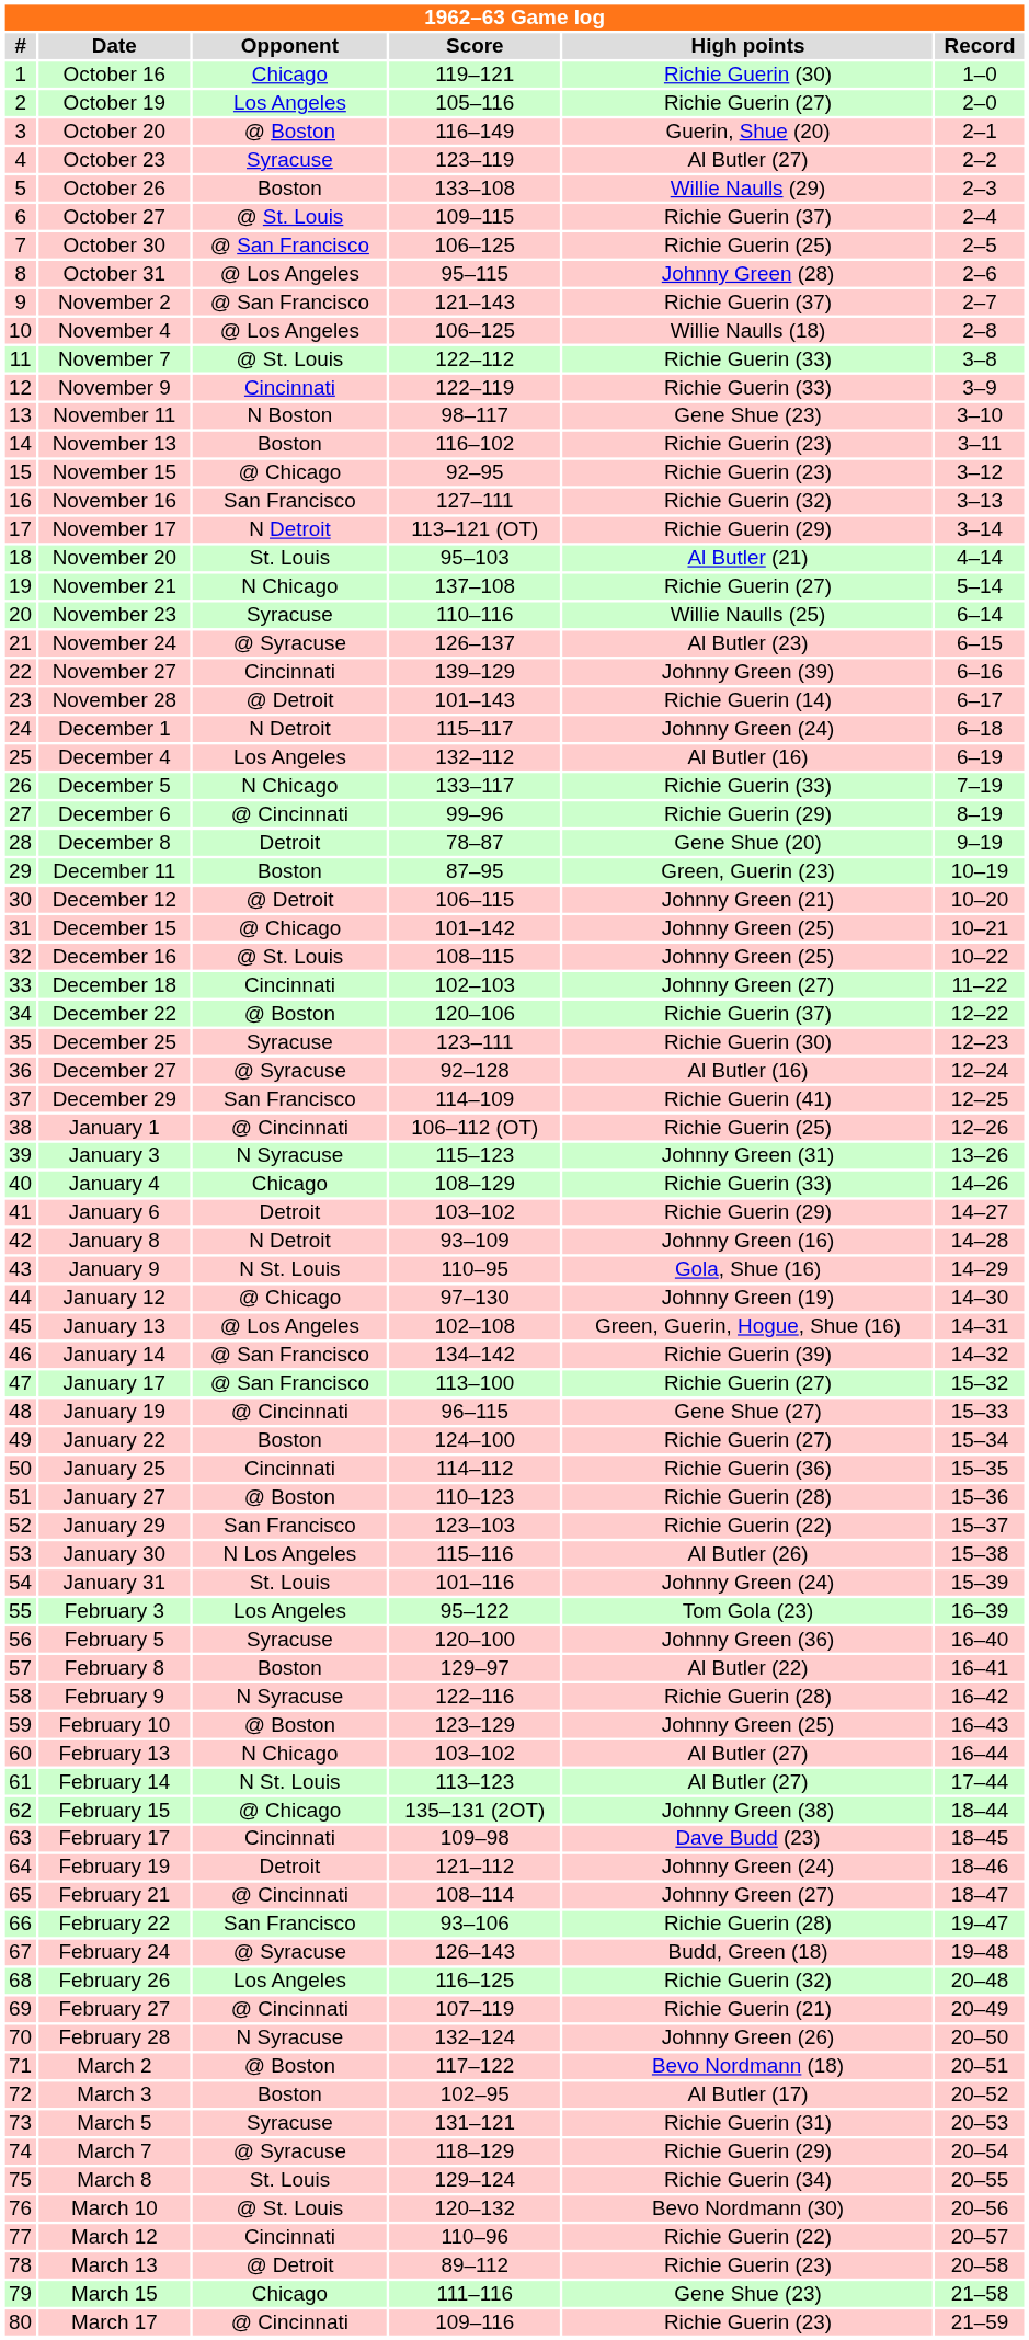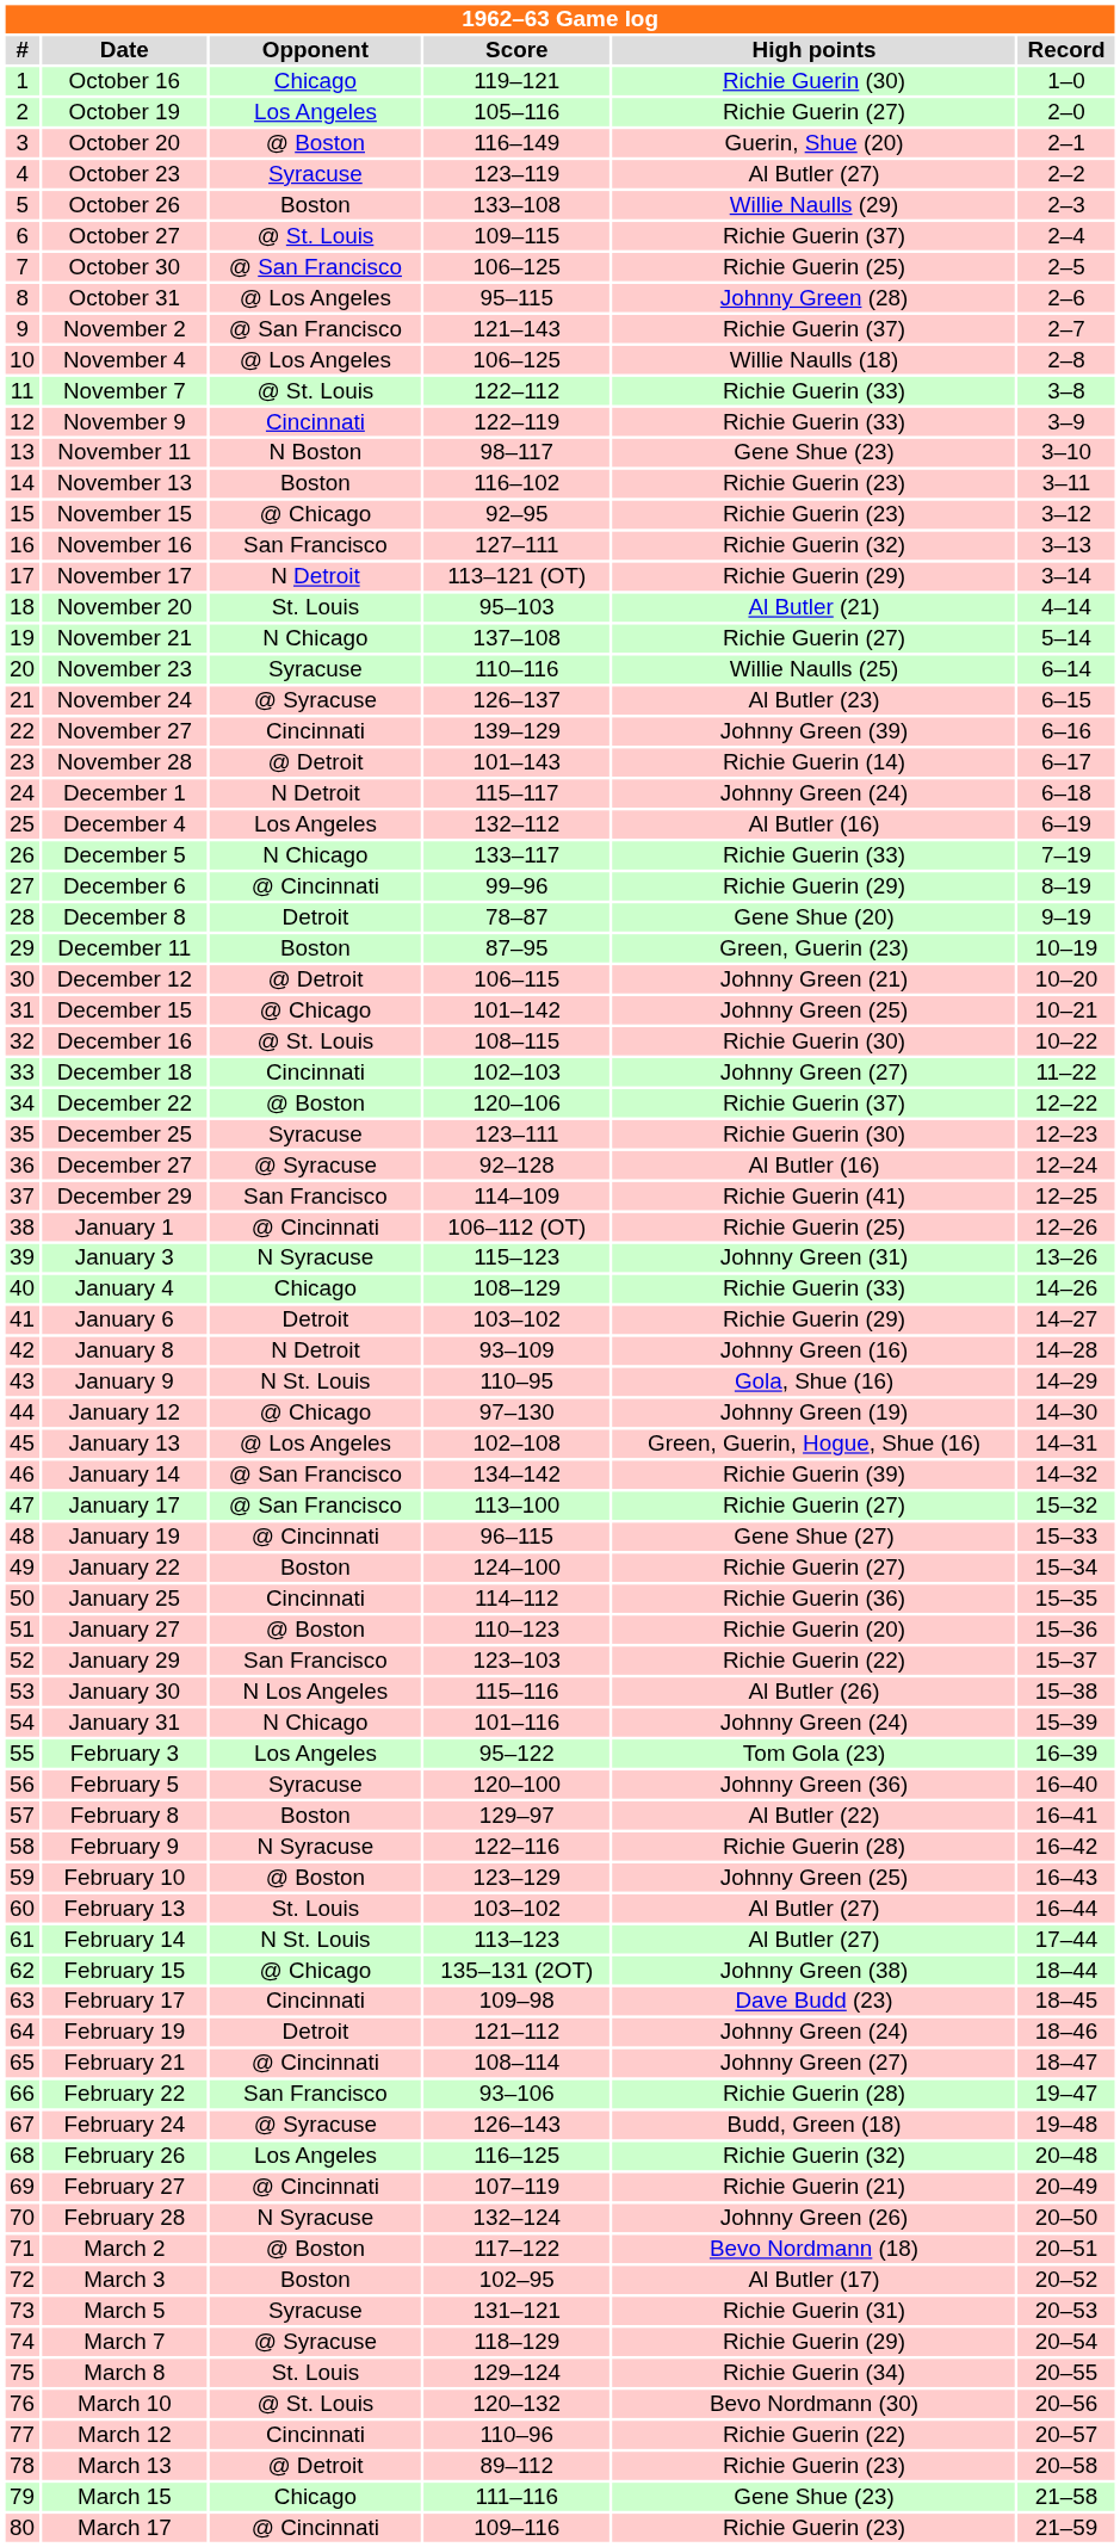December 16 | High points: Johnny Green (25) -> Richie Guerin (30)
January 27 | High points: Richie Guerin (28) -> Richie Guerin (20)
January 31 | Opponent: St. Louis -> N Chicago
February 13 | Opponent: N Chicago -> St. Louis
